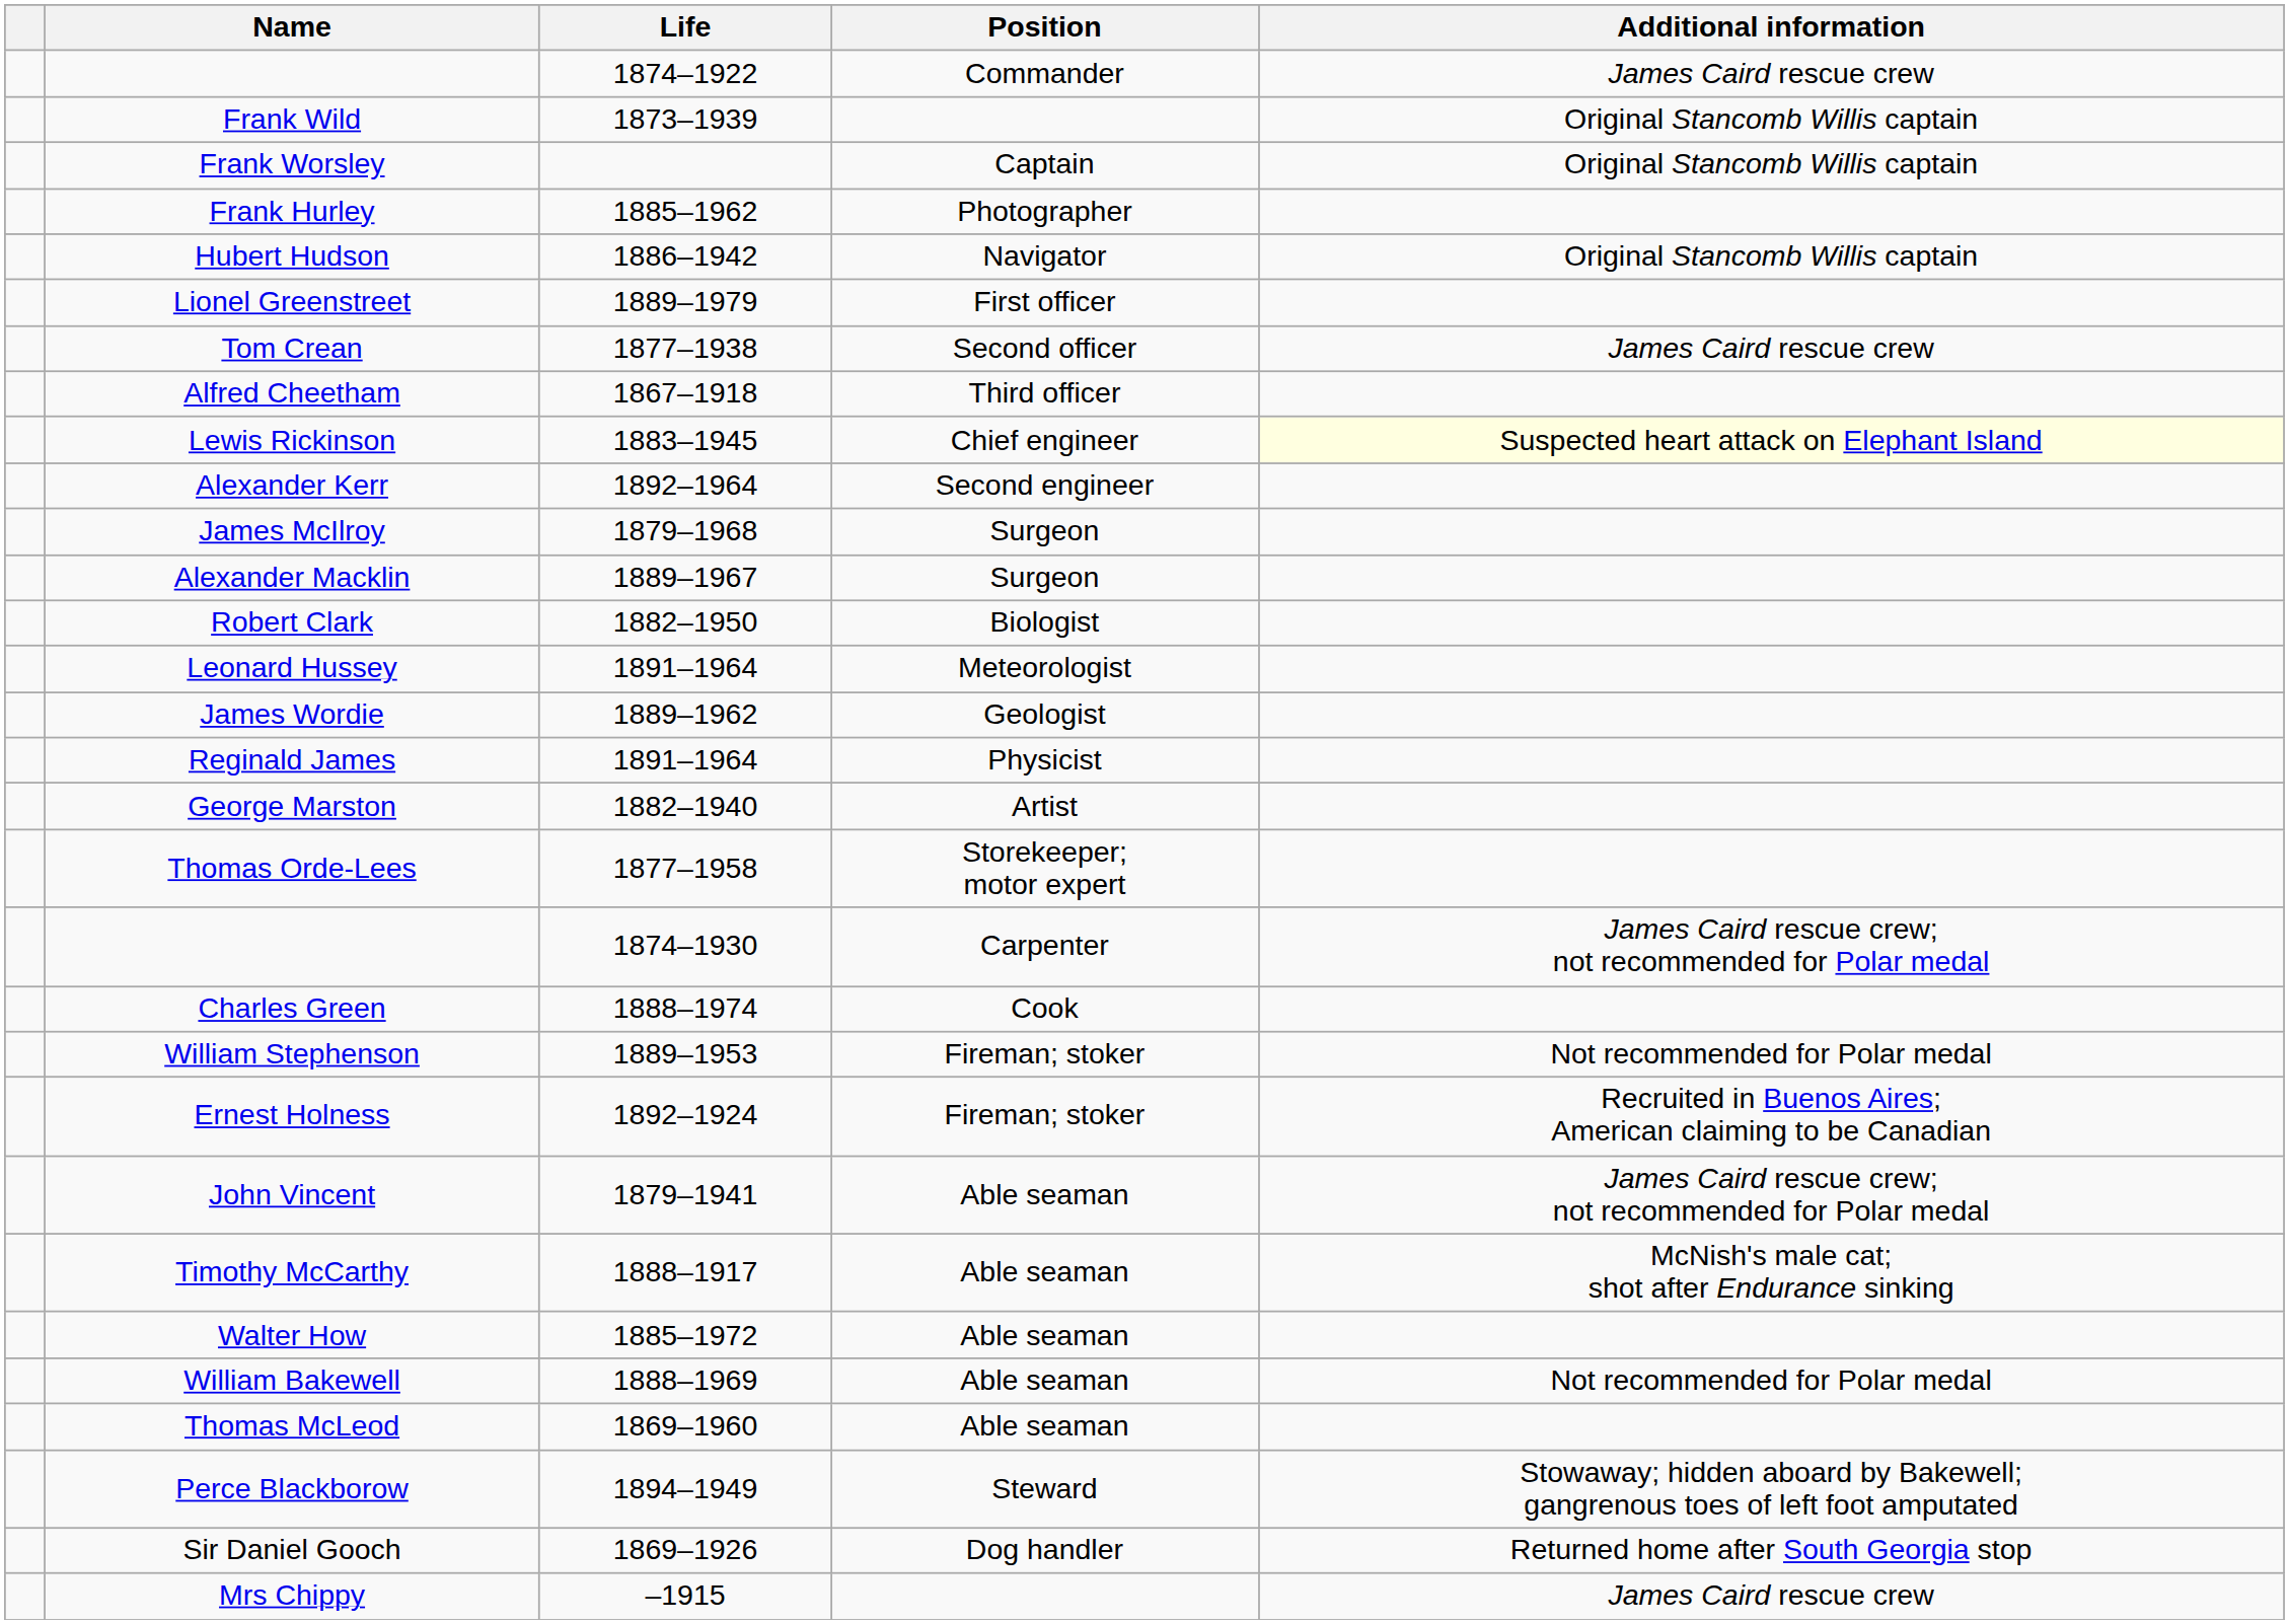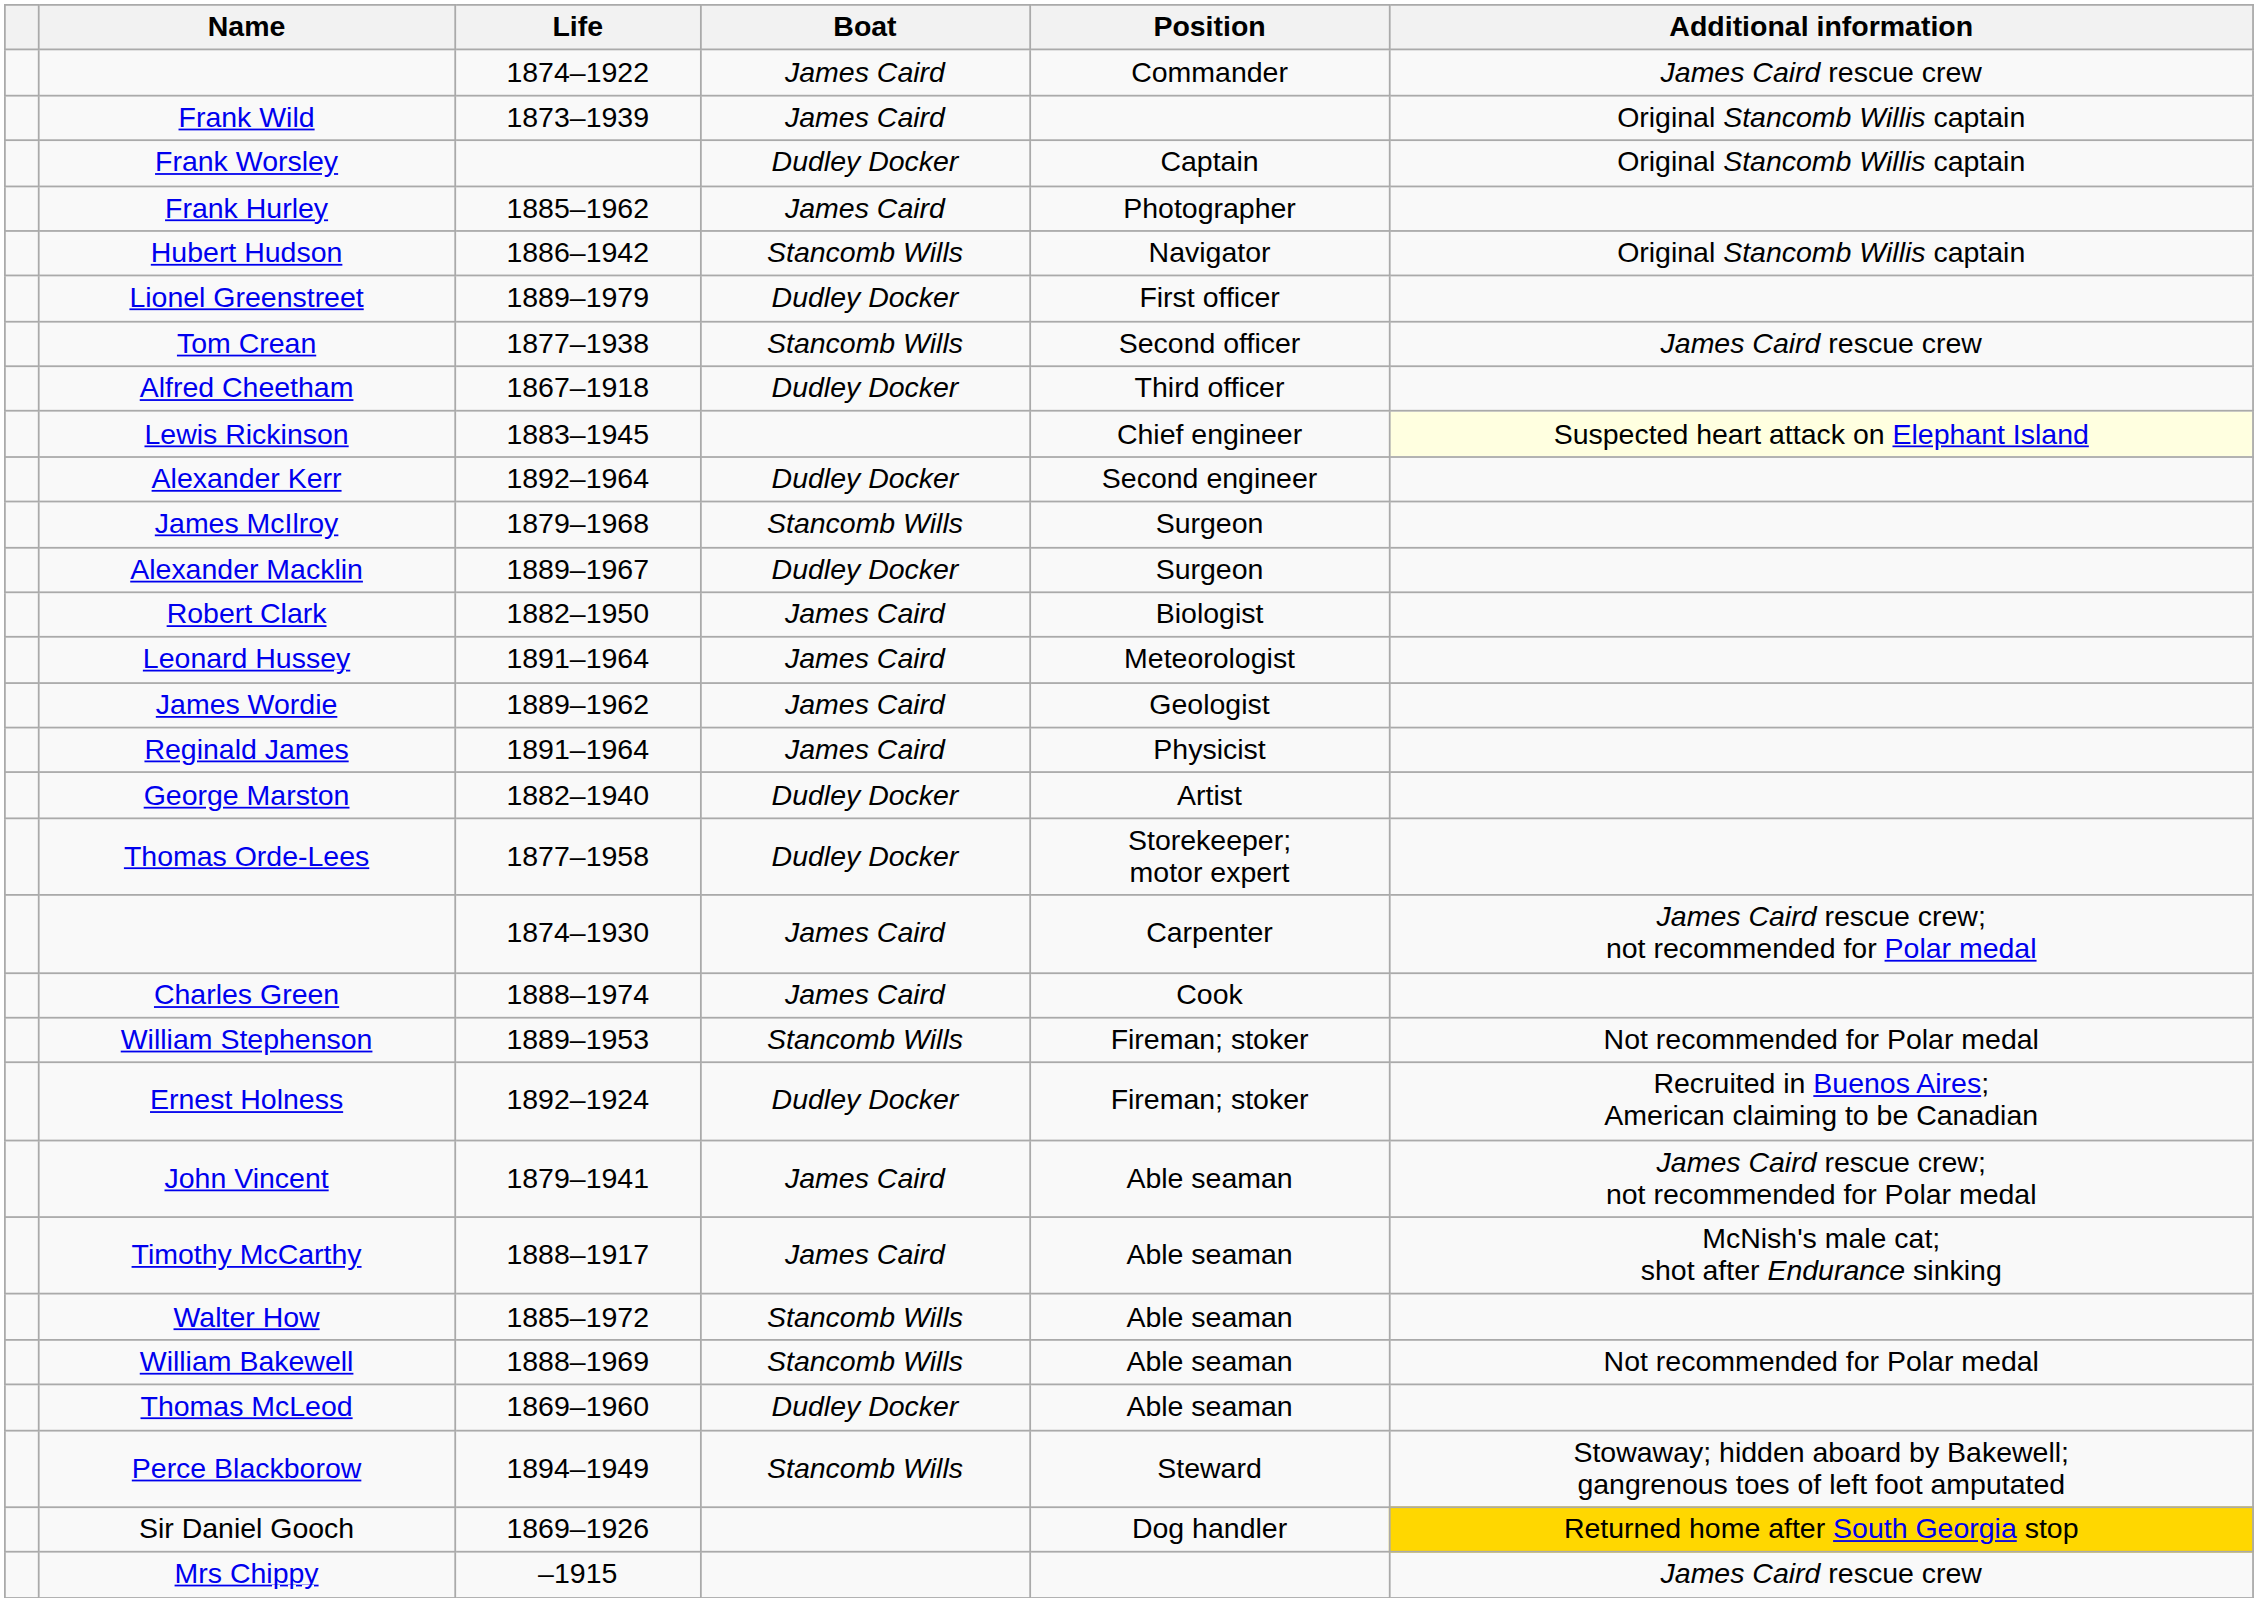+ column: Boat | James Caird | James Caird | Dudley Docker | James Caird | Stancomb Wills | Dudley Docker | Stancomb Wills | Dudley Docker | Dudley Docker | Stancomb Wills | Dudley Docker | James Caird | James Caird | James Caird | James Caird | Dudley Docker | Dudley Docker | James Caird | James Caird | Stancomb Wills | Dudley Docker | James Caird | James Caird | Stancomb Wills | Stancomb Wills | Dudley Docker | Stancomb Wills
Sir Daniel Gooch | Additional information: no background -> gold background
